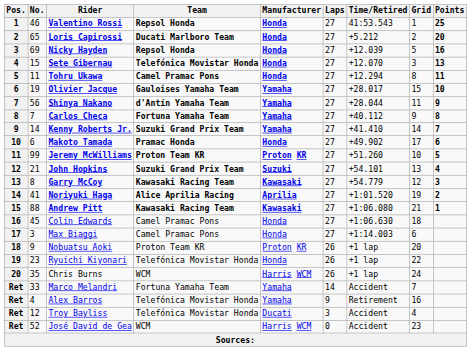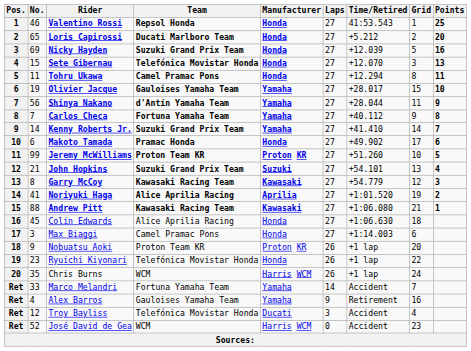Nicky Hayden | Team: Repsol Honda -> Suzuki Grand Prix Team
Colin Edwards | Team: Camel Pramac Pons -> Alice Aprilia Racing
Alex Barros | Team: Telefónica Movistar Honda -> Gauloises Yamaha Team
